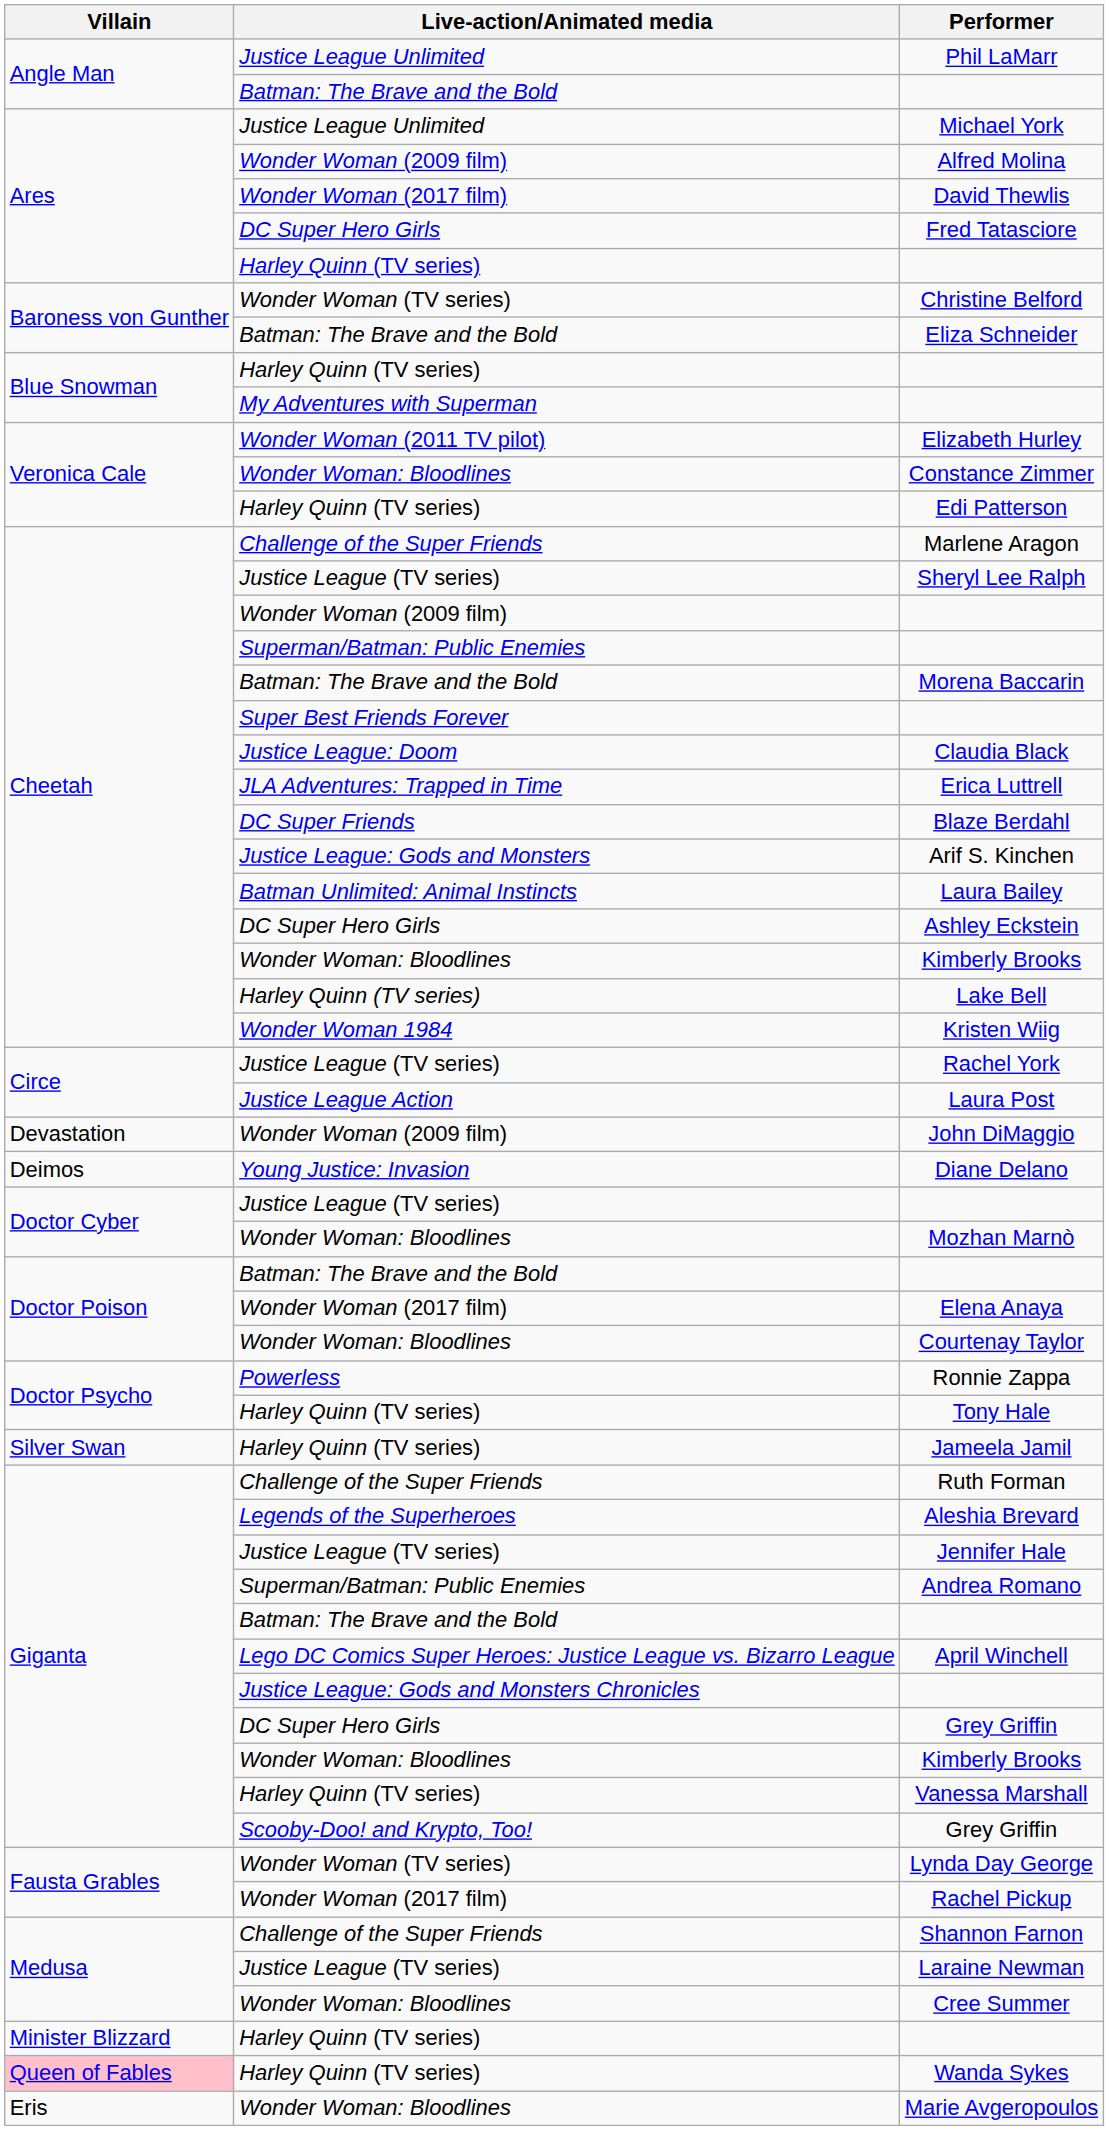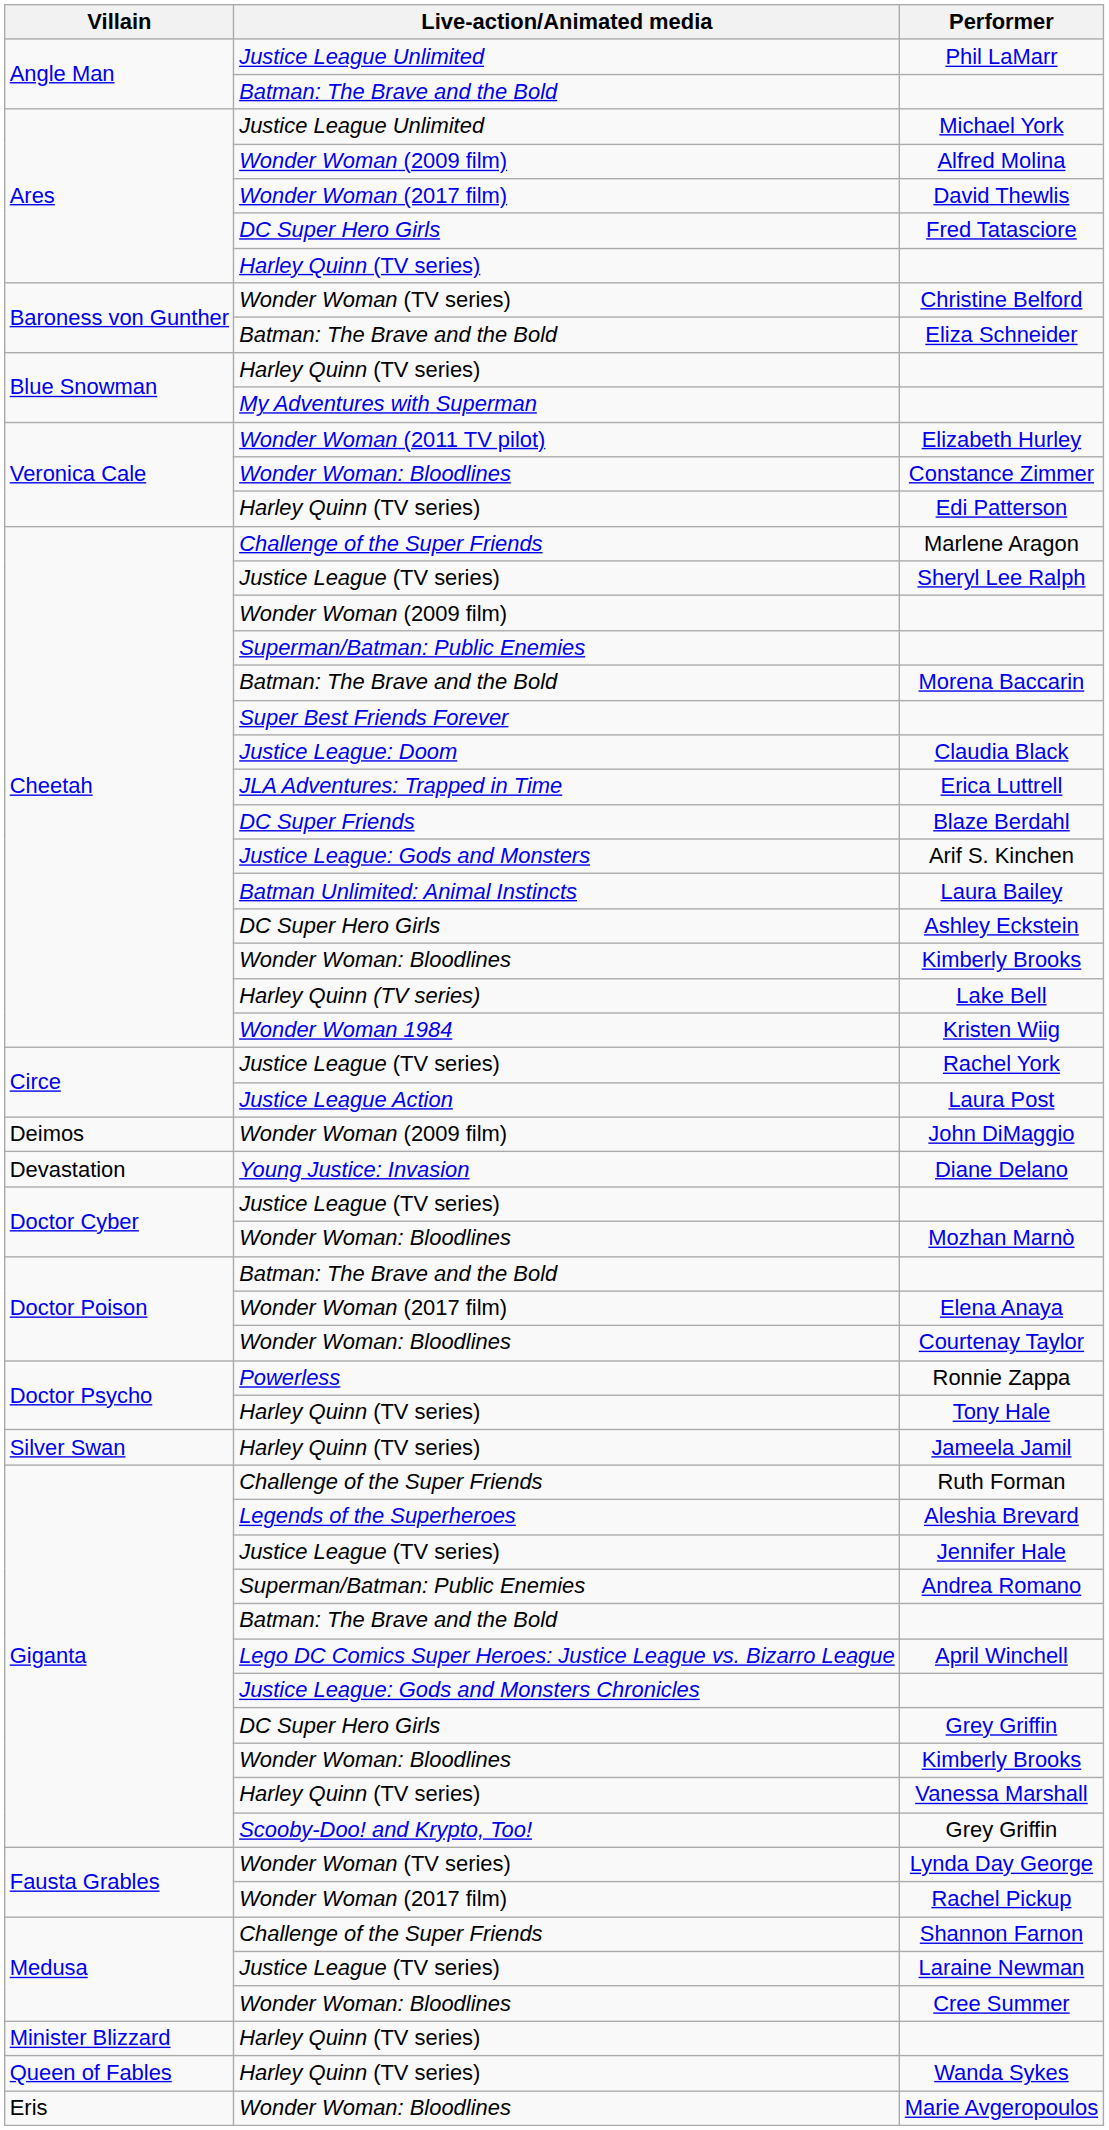John DiMaggio | Villain: Devastation -> Deimos
Diane Delano | Villain: Deimos -> Devastation
Wanda Sykes | Villain: pink background -> no background
